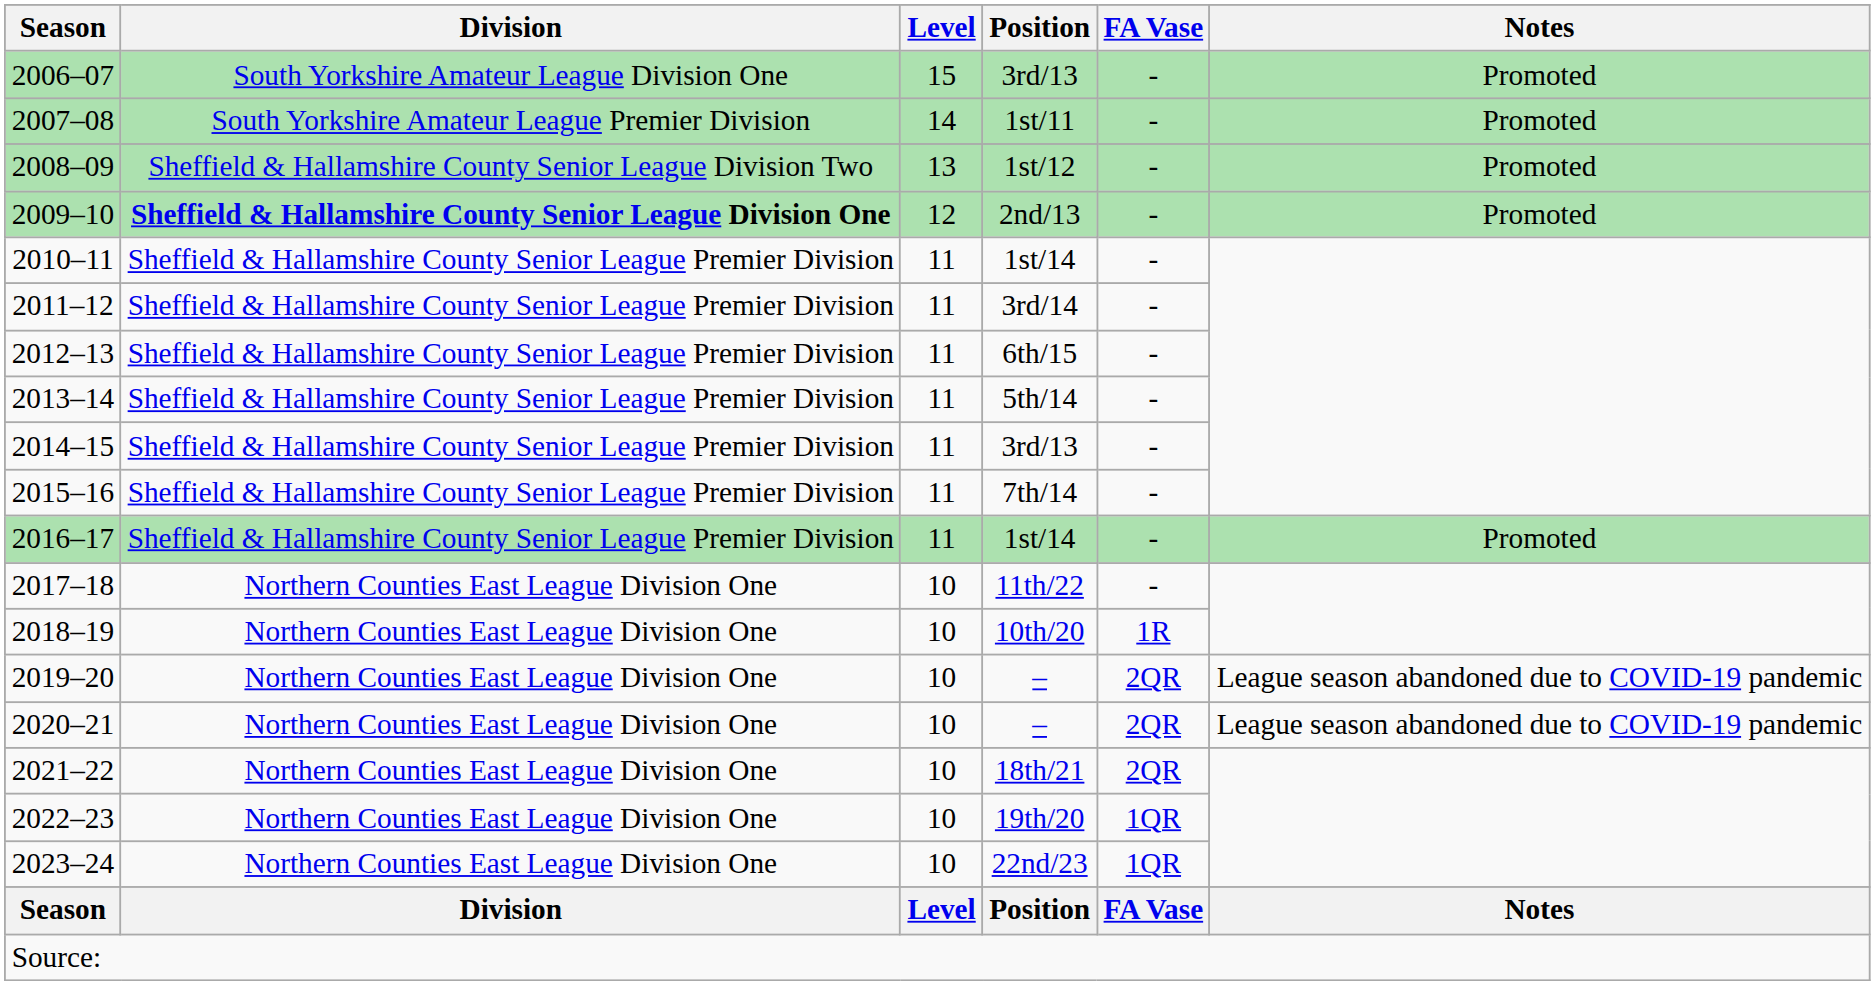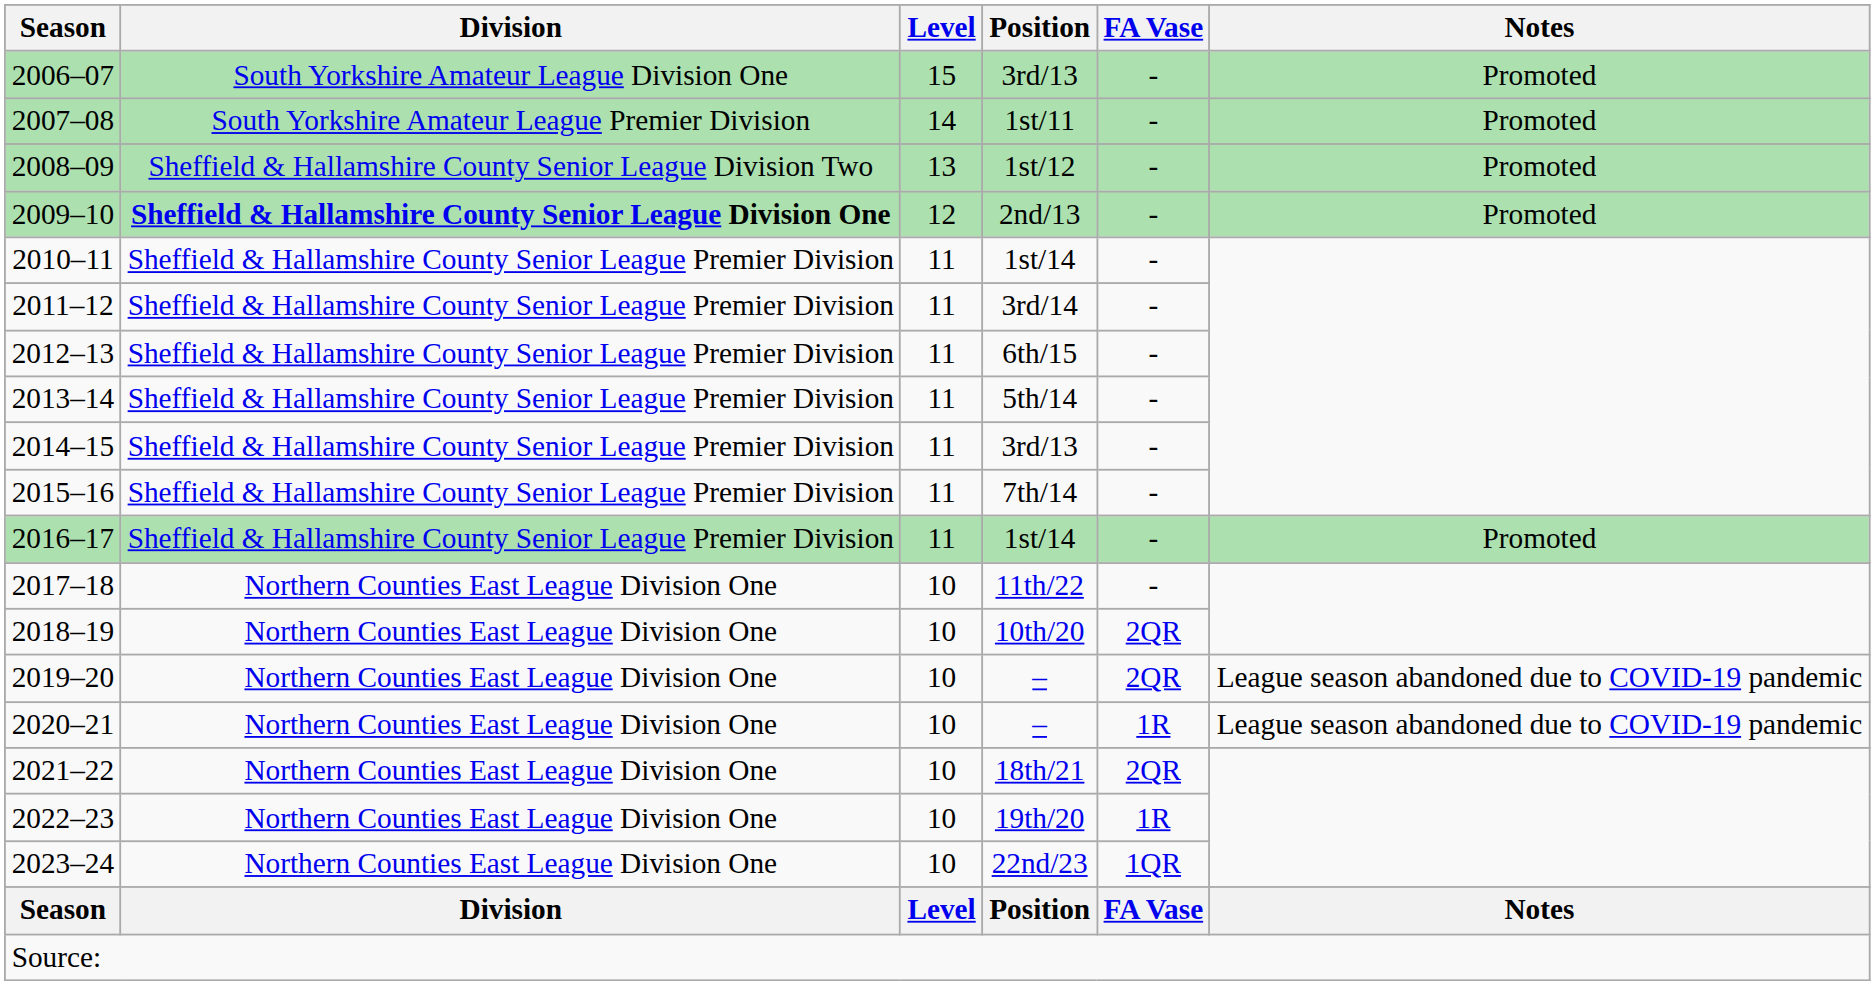2018–19 | FA Vase: 1R -> 2QR
2020–21 | FA Vase: 2QR -> 1R
2022–23 | FA Vase: 1QR -> 1R
